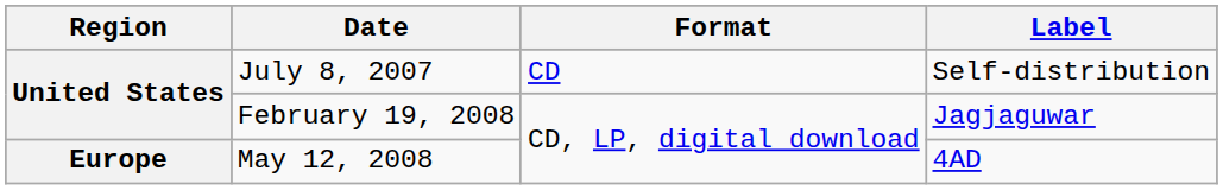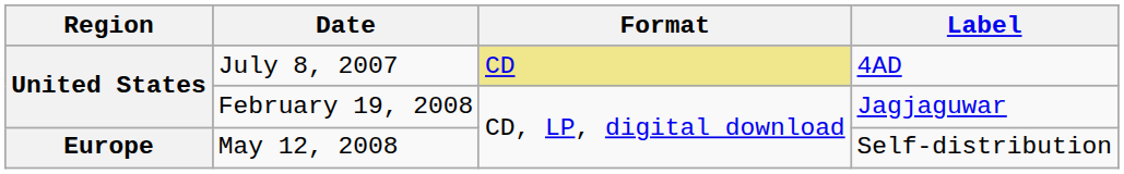July 8, 2007 | Format: no background -> khaki background
July 8, 2007 | Label: Self-distribution -> 4AD
May 12, 2008 | Label: 4AD -> Self-distribution
